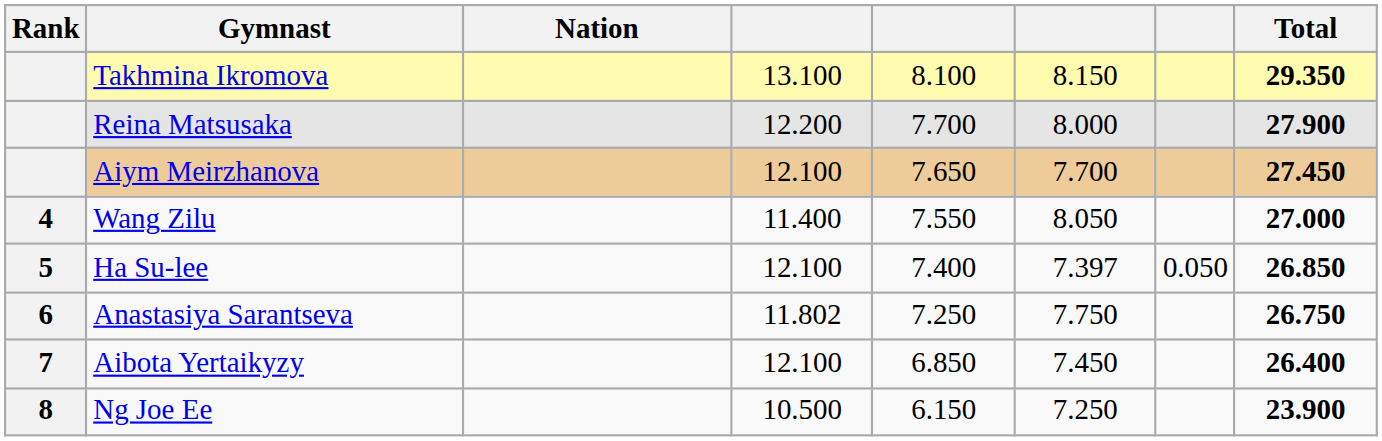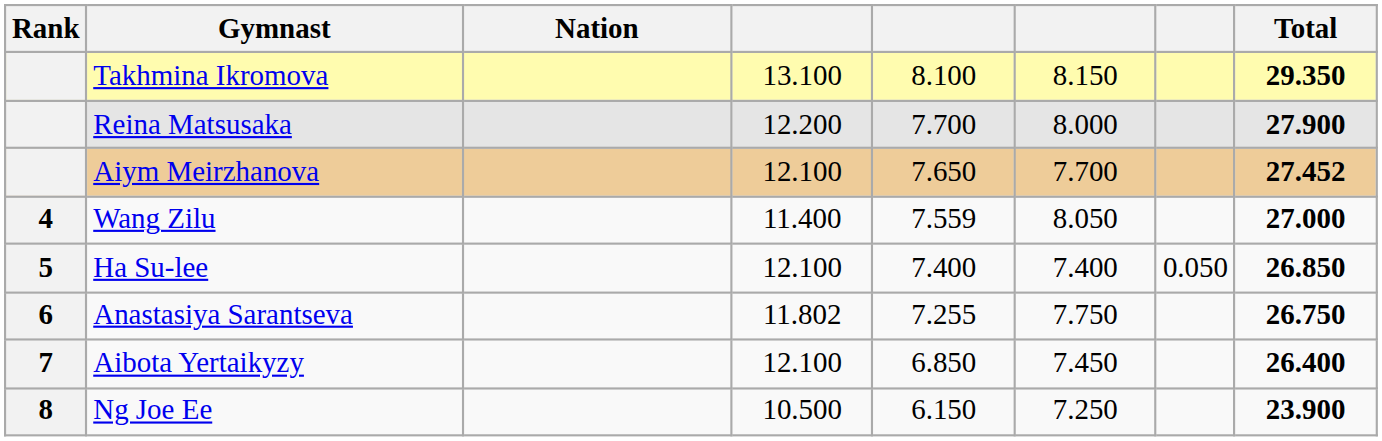Aiym Meirzhanova | Total: 27.450 -> 27.452
Wang Zilu | column 5: 7.550 -> 7.559
Ha Su-lee | column 6: 7.397 -> 7.400
Anastasiya Sarantseva | column 5: 7.250 -> 7.255
